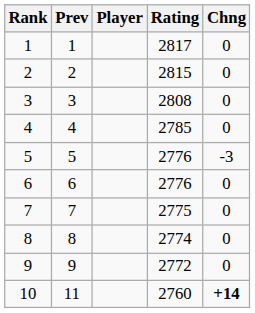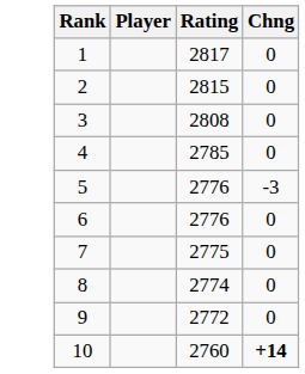- column: Prev | 1 | 2 | 3 | 4 | 5 | 6 | 7 | 8 | 9 | 11
